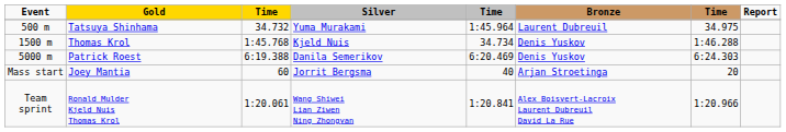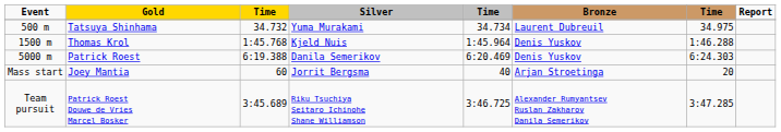500 m | column 5: 1:45.964 -> 34.734
1500 m | column 5: 34.734 -> 1:45.964
+ row: Team pursuit | Patrick Roest Douwe de Vries Marcel Bosker | 3:45.689 | Riku Tsuchiya Seitaro Ichinohe Shane Williamson | 3:46.725 | Alexander Rumyantsev Ruslan Zakharov Danila Semerikov | 3:47.285
- row: Team sprint | Ronald Mulder Kjeld Nuis Thomas Krol | 1:20.061 | Wang Shiwei Lian Ziwen Ning Zhongyan | 1:20.841 | Alex Boisvert-Lacroix Laurent Dubreuil David La Rue | 1:20.966
